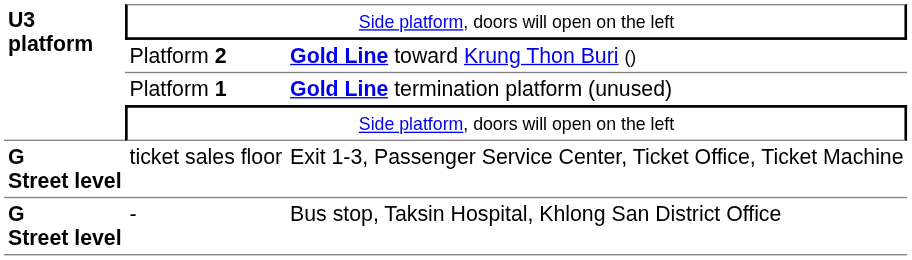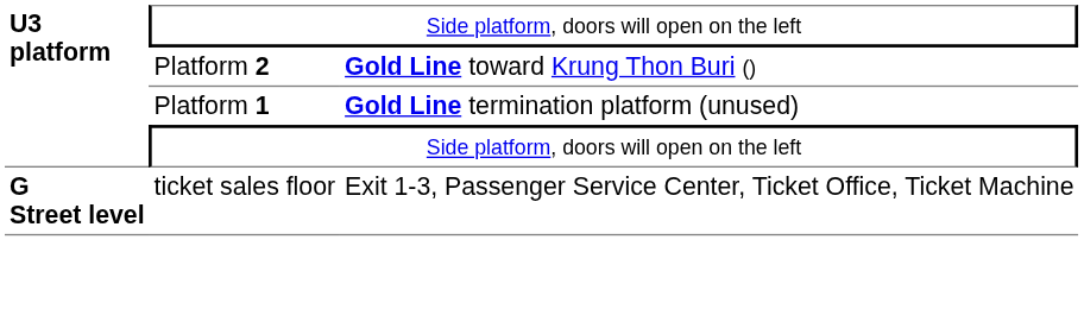- row: G Street level | - | Bus stop, Taksin Hospital, Khlong San District Office
